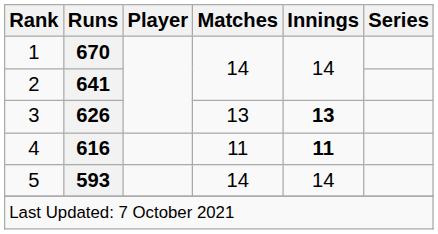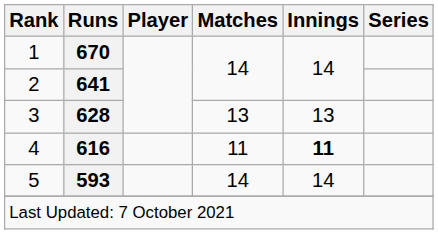3 | Runs: 626 -> 628
3 | Innings: bold -> normal
